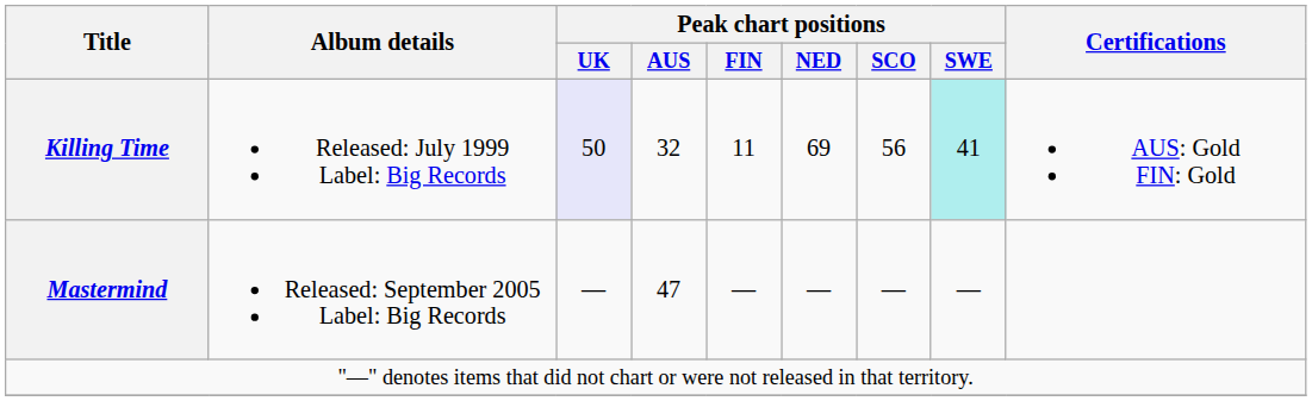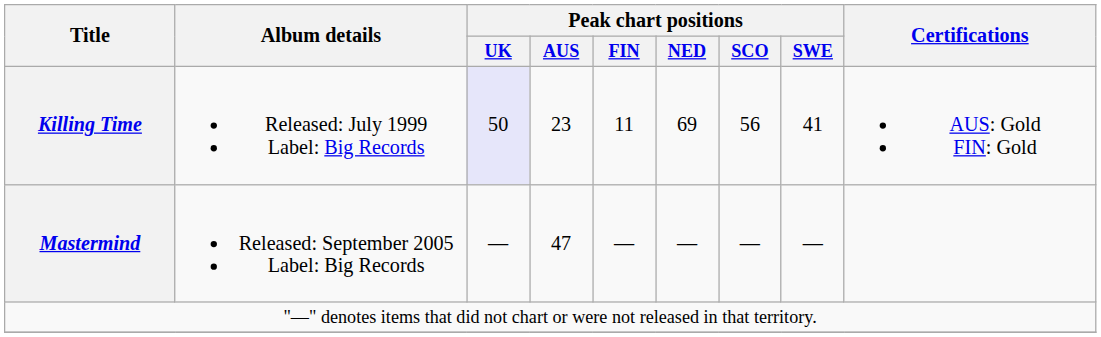Killing Time | Peak chart positions / AUS: 32 -> 23
Killing Time | Peak chart positions / SWE: paleturquoise background -> no background
